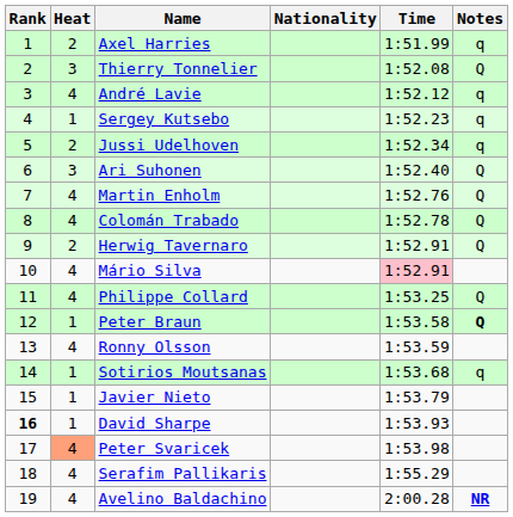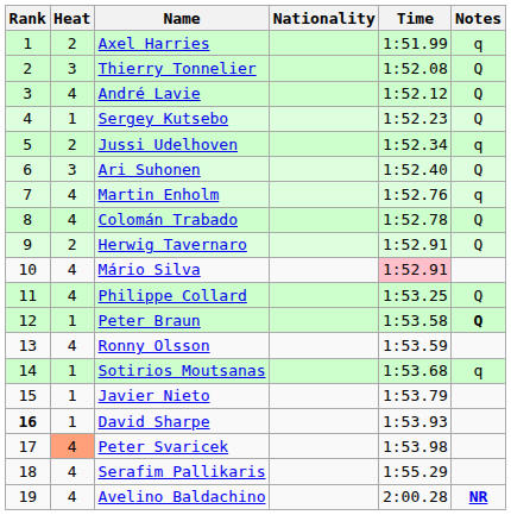André Lavie | Notes: q -> Q
Sergey Kutsebo | Notes: q -> Q
Martin Enholm | Notes: Q -> q
